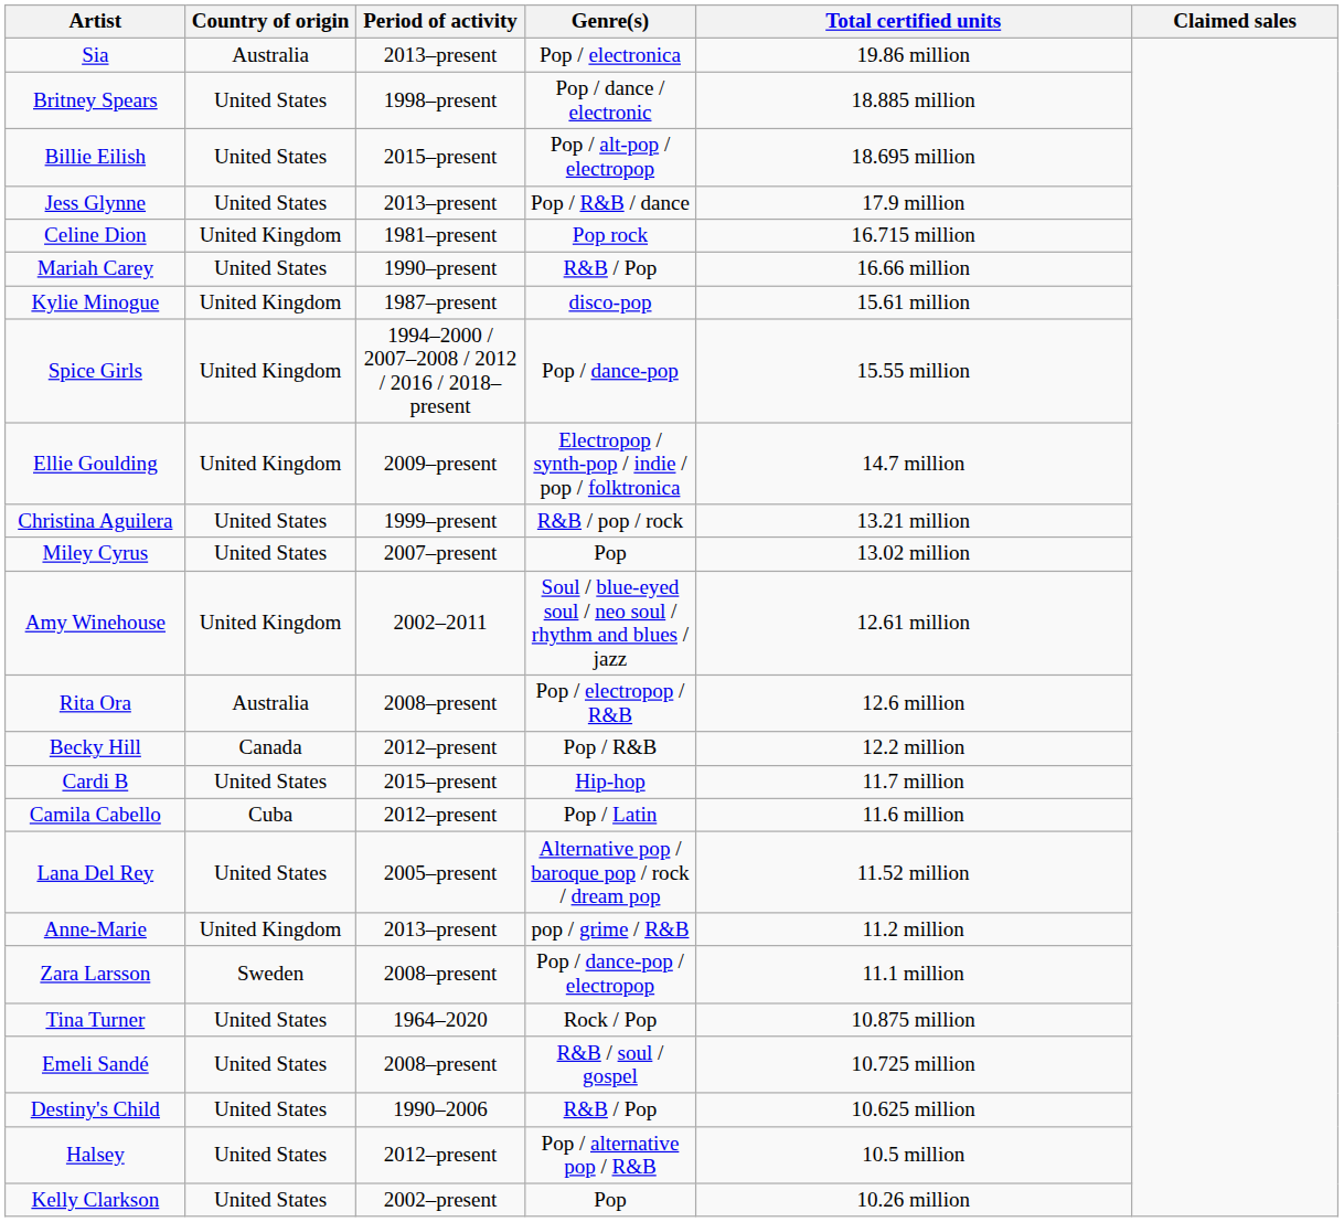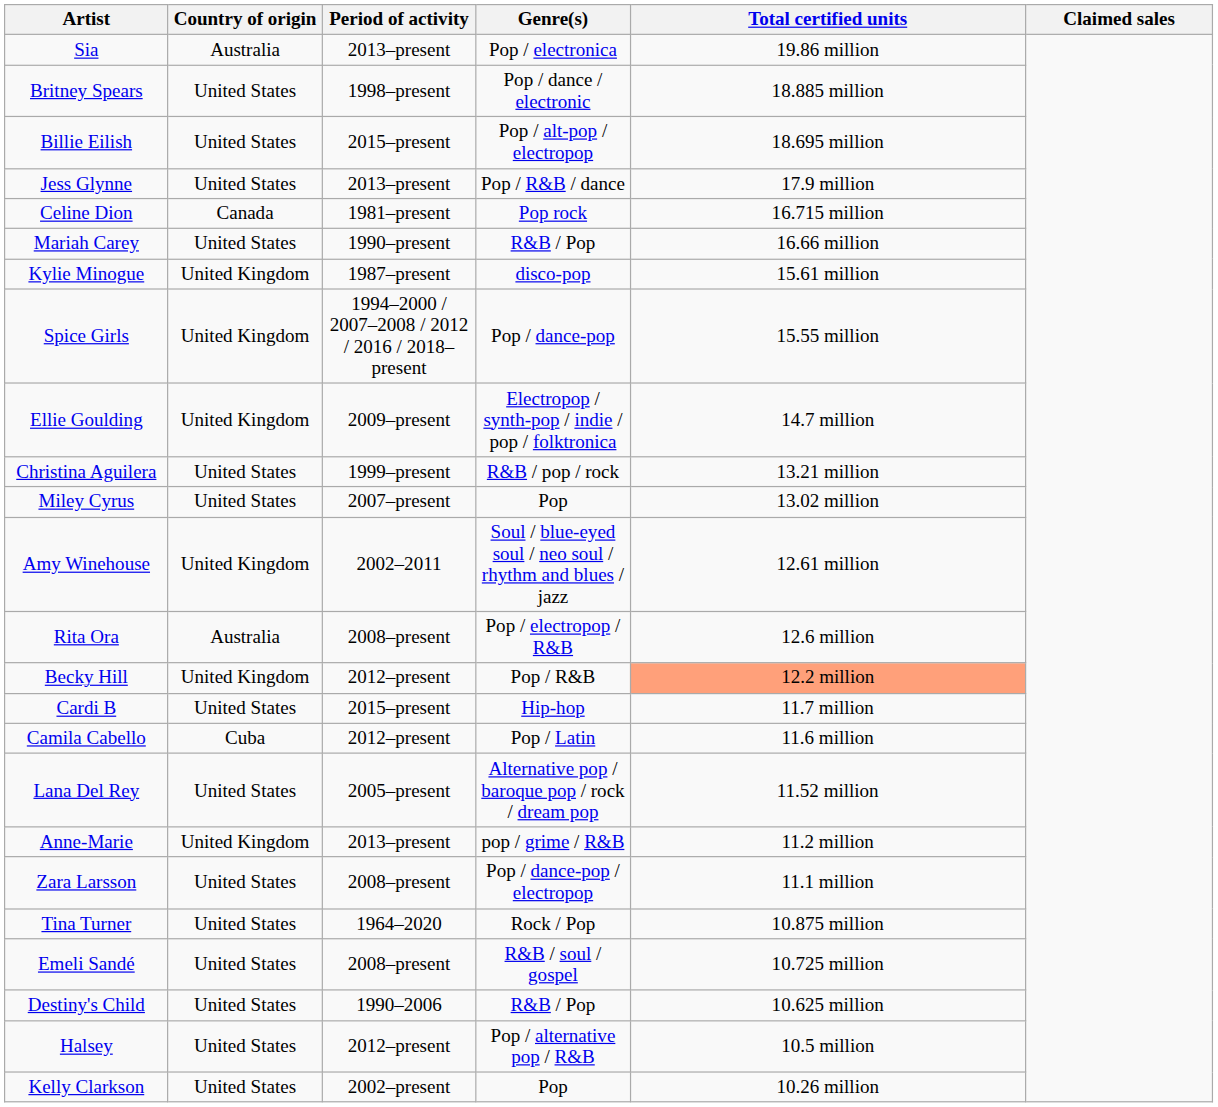Celine Dion | Country of origin: United Kingdom -> Canada
Becky Hill | Country of origin: Canada -> United Kingdom
Becky Hill | Total certified units: no background -> lightsalmon background
Zara Larsson | Country of origin: Sweden -> United States
